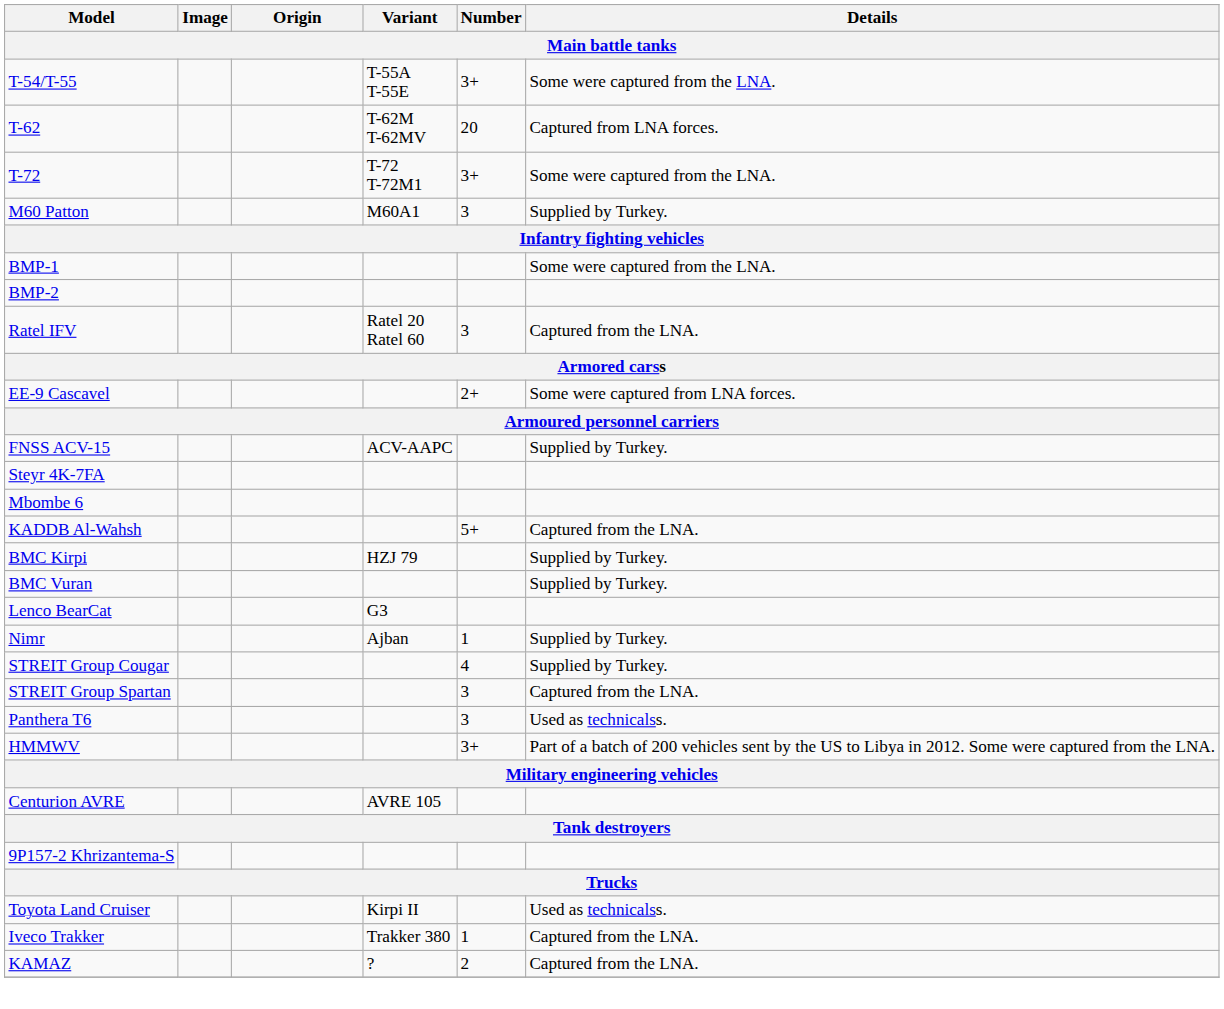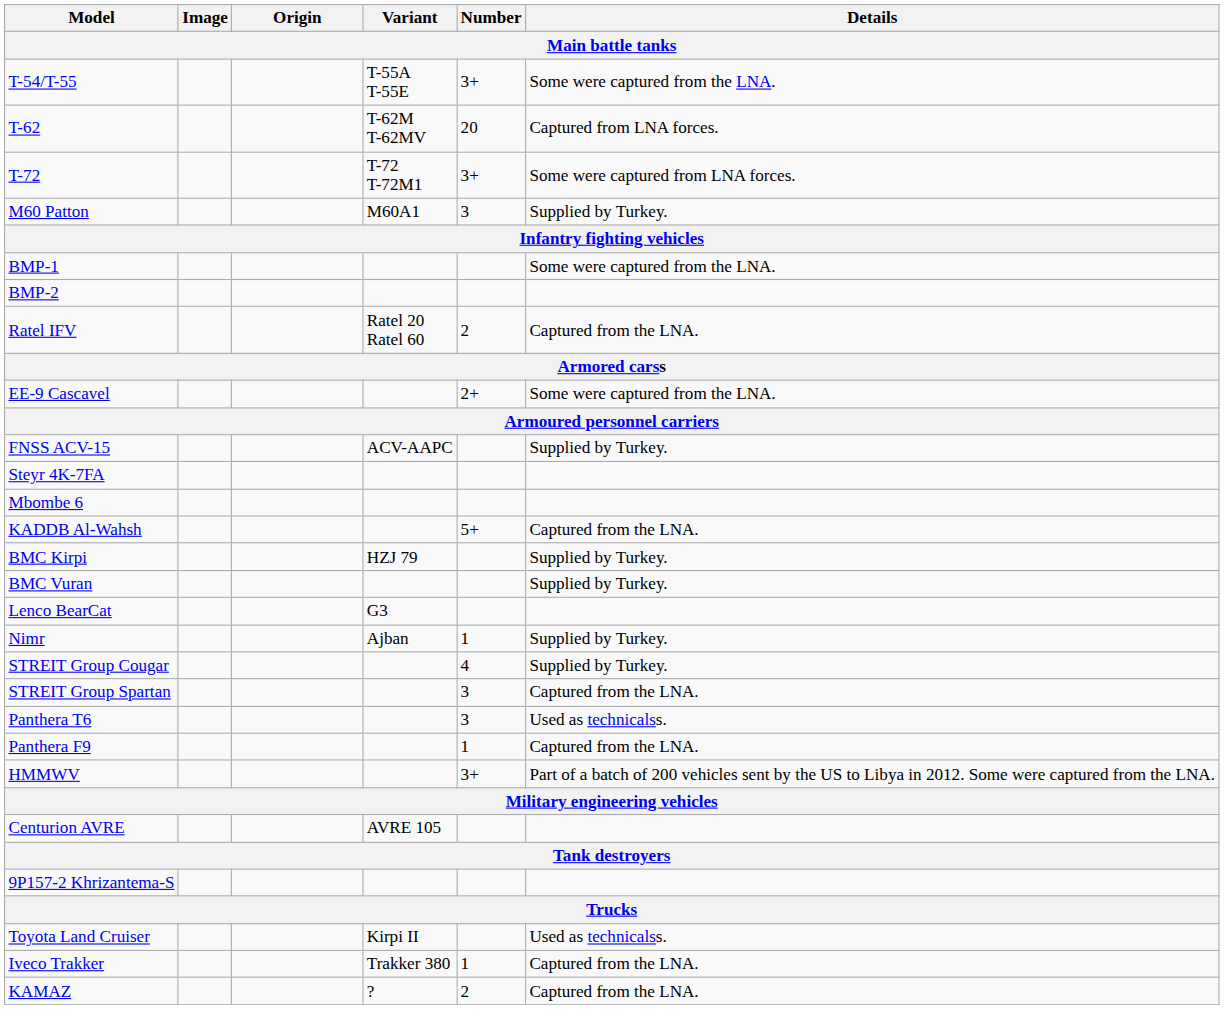T-72 | Details: Some were captured from the LNA. -> Some were captured from LNA forces.
Ratel IFV | Number: 3 -> 2
EE-9 Cascavel | Details: Some were captured from LNA forces. -> Some were captured from the LNA.
+ row: Panthera F9 | 1 | Captured from the LNA.
